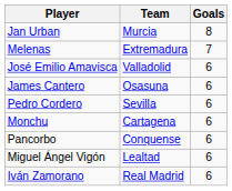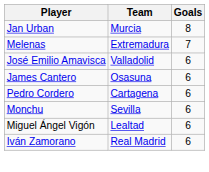Pedro Cordero | Team: Sevilla -> Cartagena
Monchu | Team: Cartagena -> Sevilla
- row: Pancorbo | Conquense | 6
